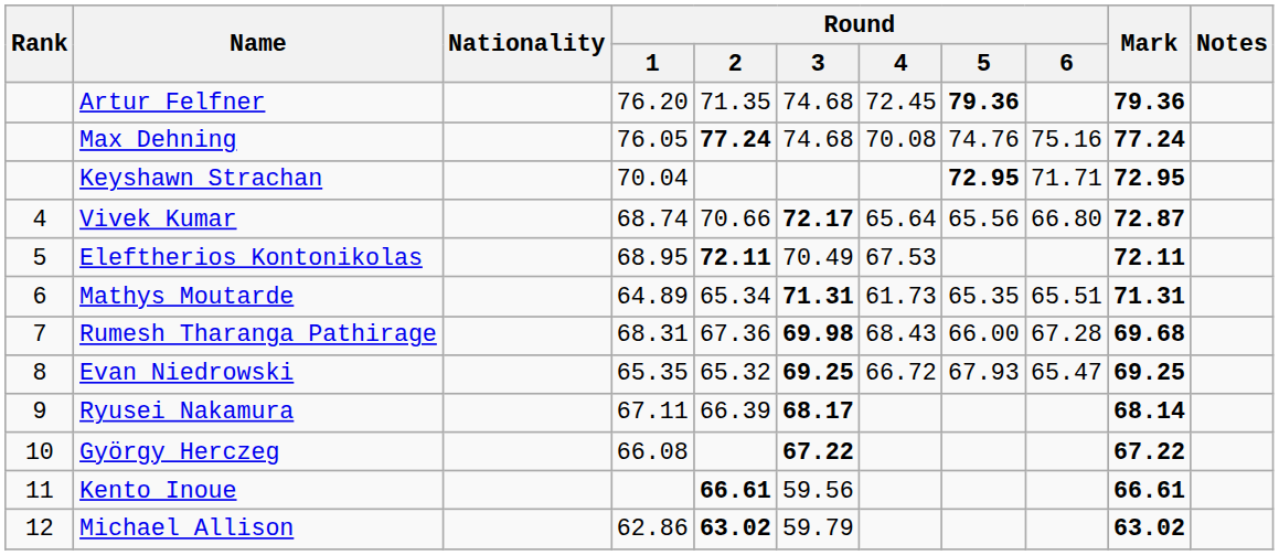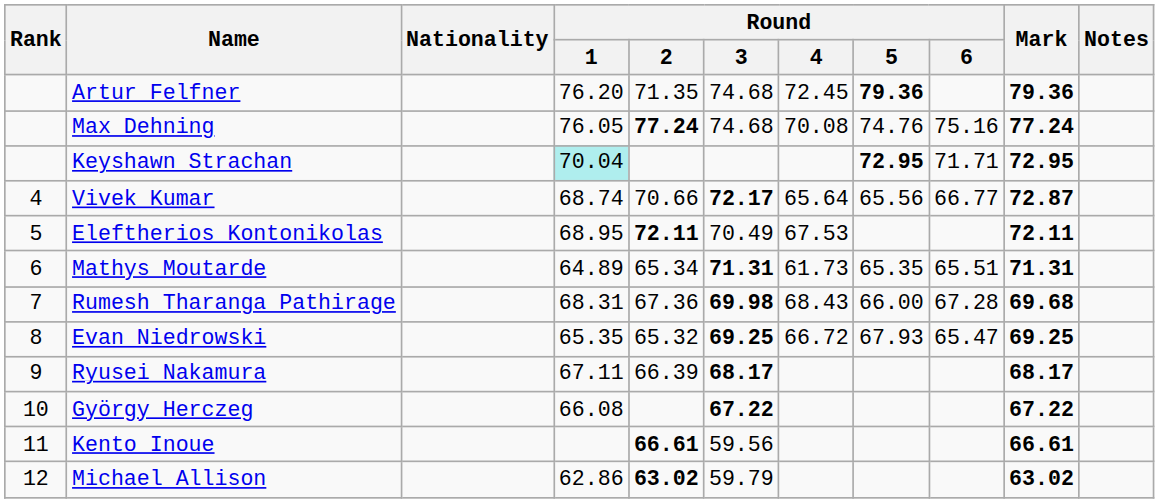Keyshawn Strachan | Round / 1: no background -> paleturquoise background
Vivek Kumar | Round / 6: 66.80 -> 66.77
Ryusei Nakamura | Mark: 68.14 -> 68.17
